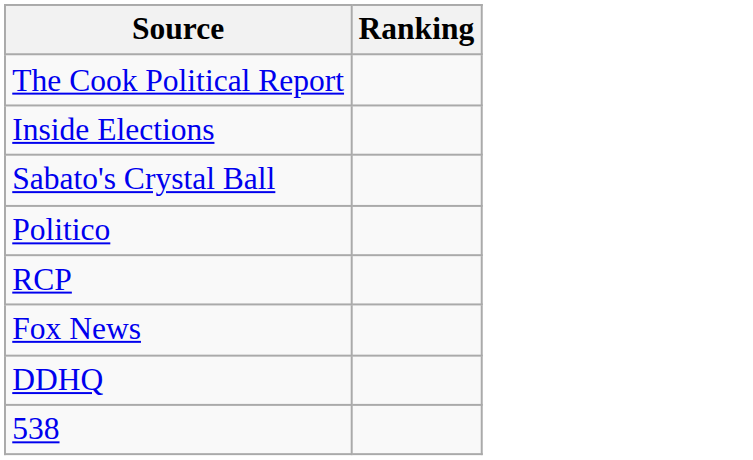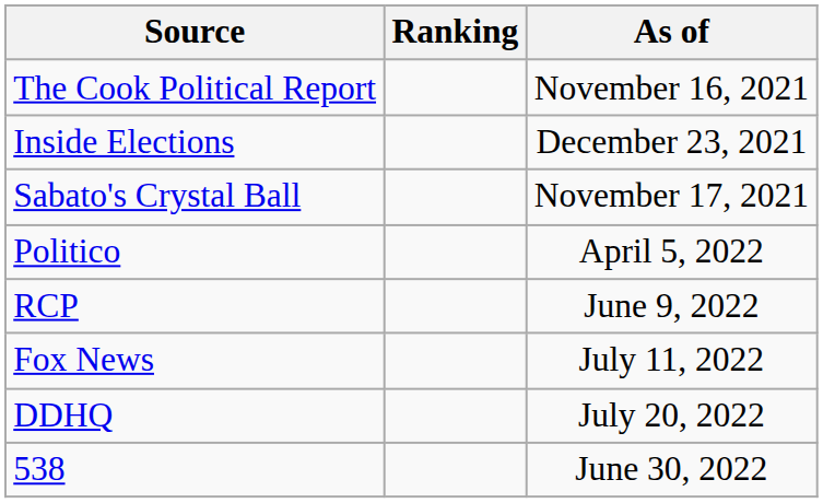+ column: As of | November 16, 2021 | December 23, 2021 | November 17, 2021 | April 5, 2022 | June 9, 2022 | July 11, 2022 | July 20, 2022 | June 30, 2022
